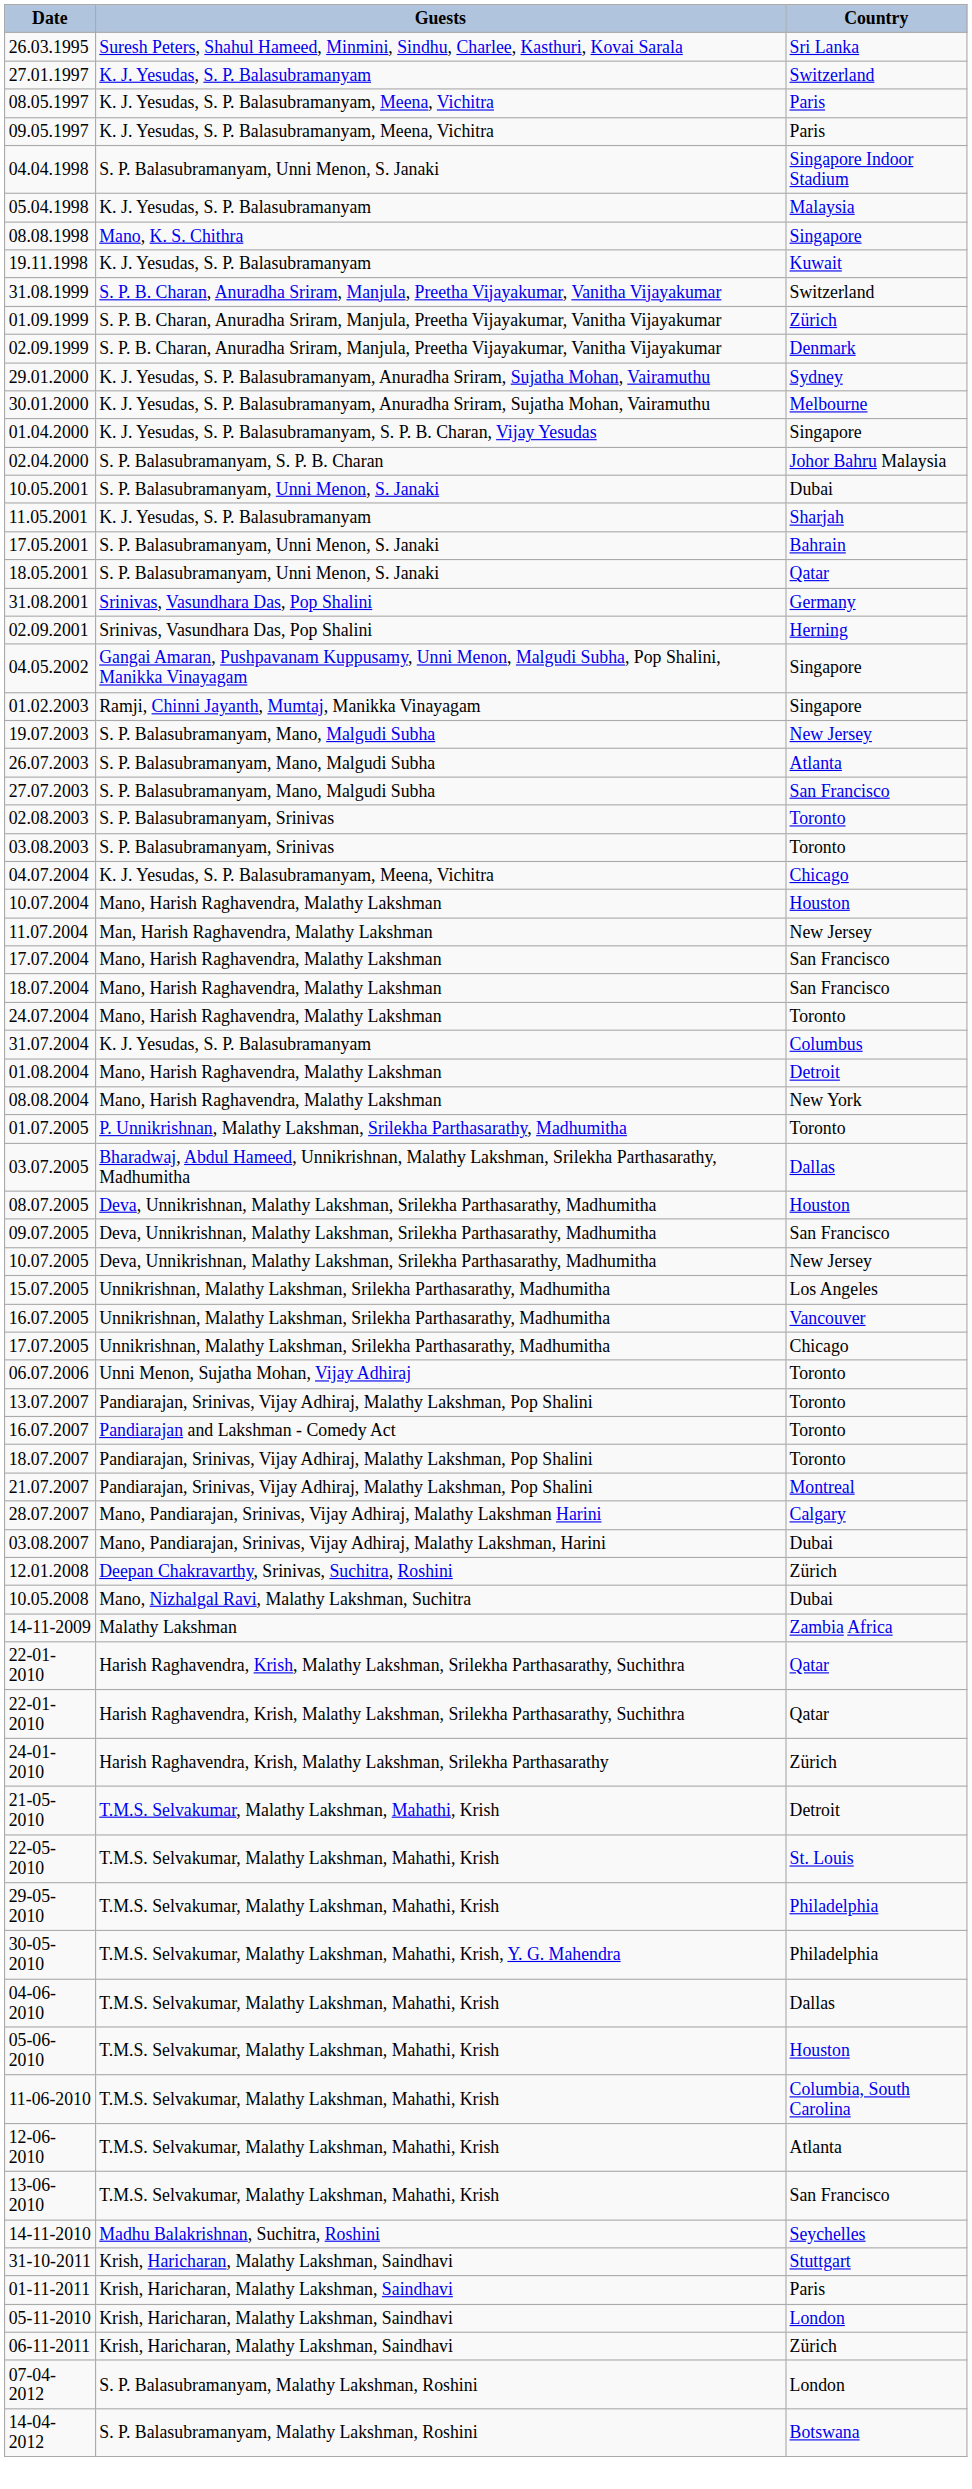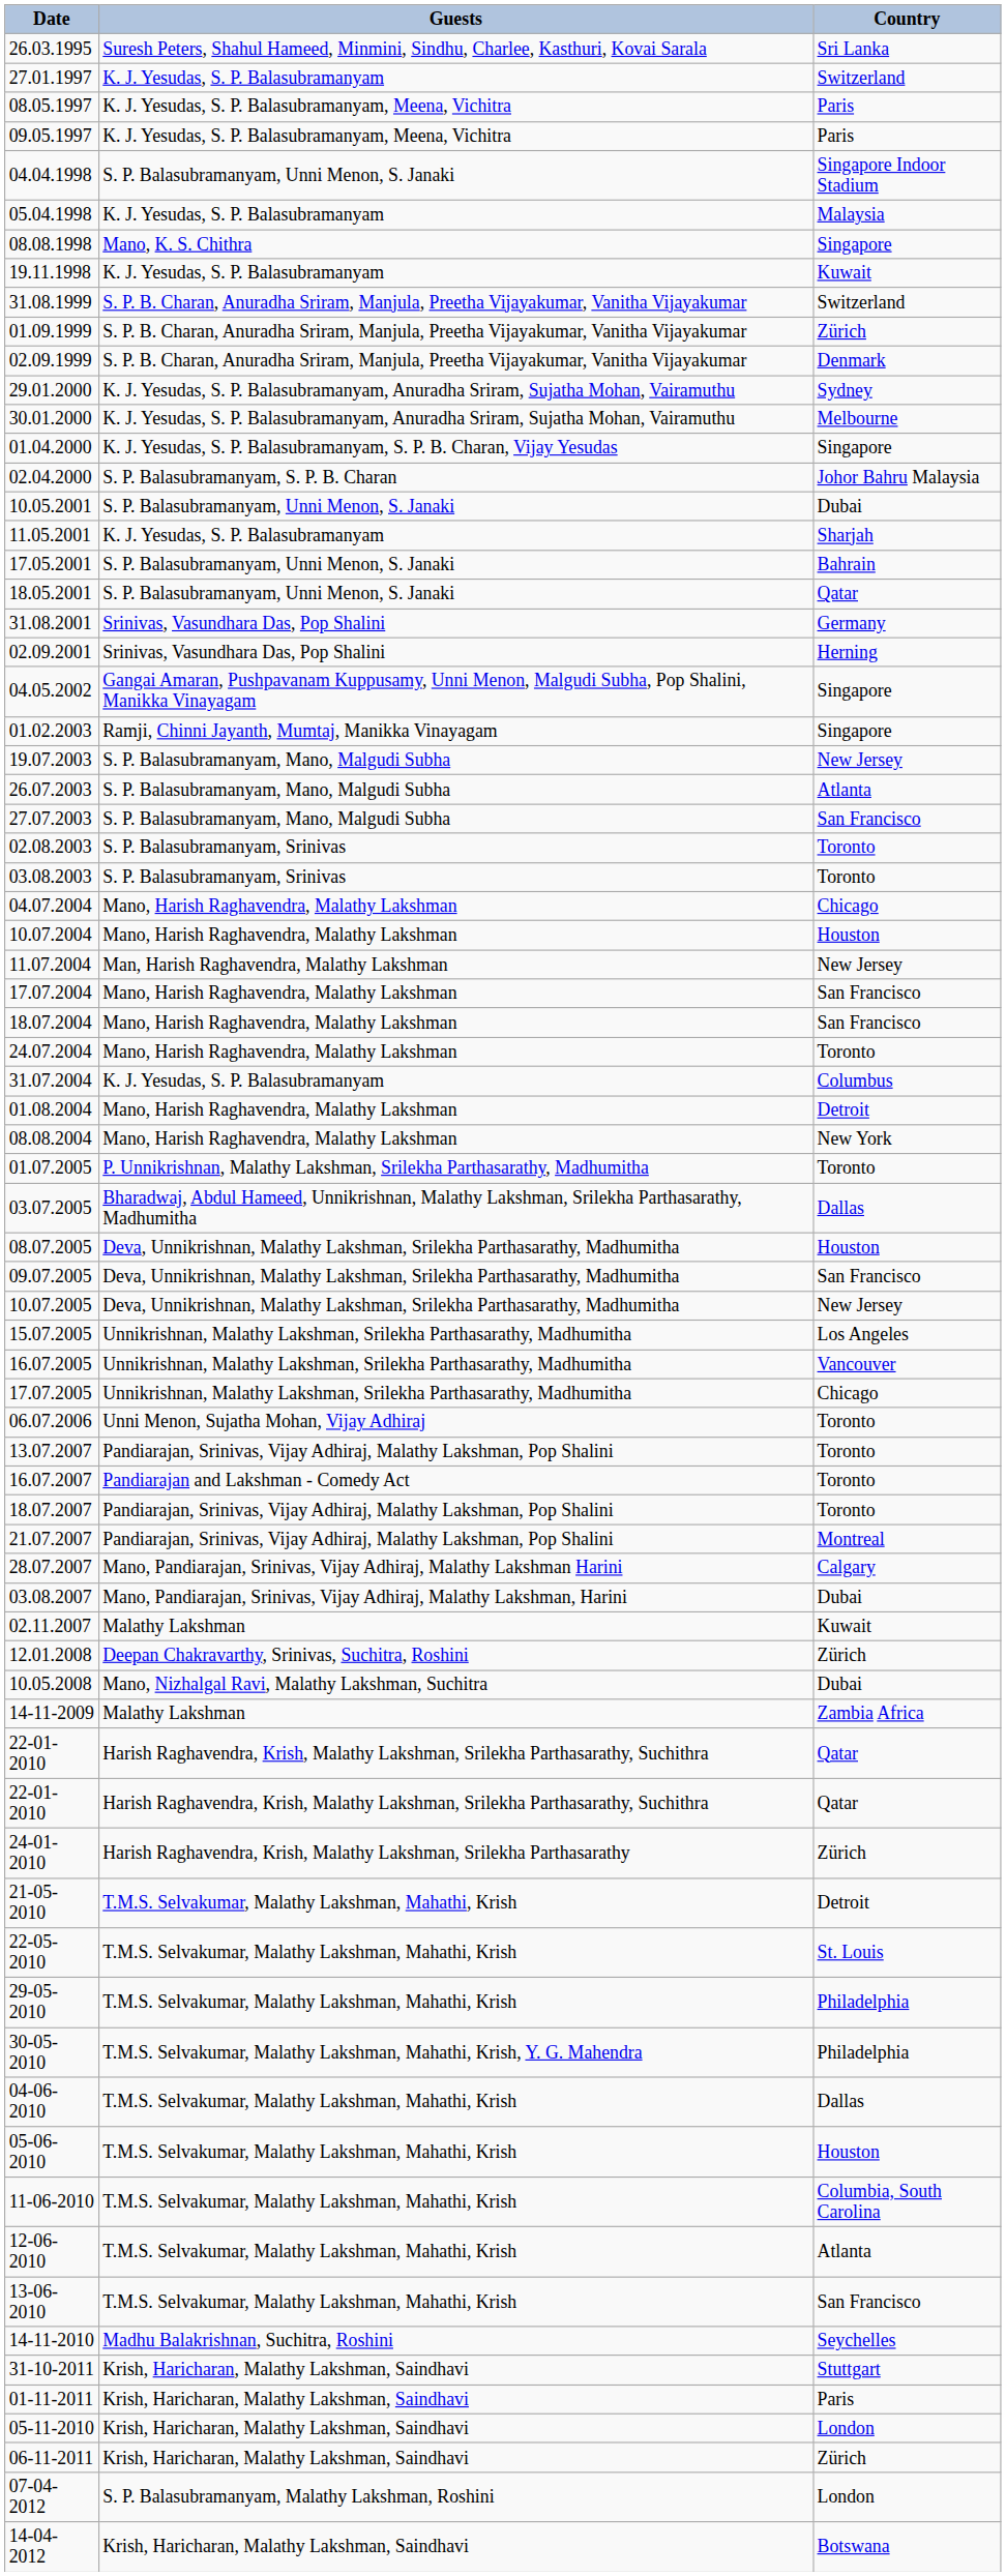04.07.2004 | Guests: K. J. Yesudas, S. P. Balasubramanyam, Meena, Vichitra -> Mano, Harish Raghavendra, Malathy Lakshman
+ row: 02.11.2007 | Malathy Lakshman | Kuwait
14-04-2012 | Guests: S. P. Balasubramanyam, Malathy Lakshman, Roshini -> Krish, Haricharan, Malathy Lakshman, Saindhavi
